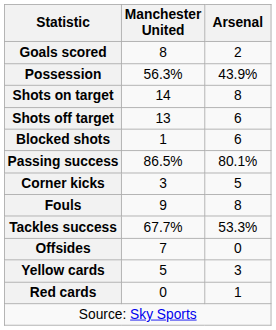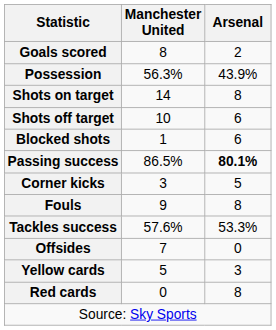Shots off target | Manchester United: 13 -> 10
Passing success | Arsenal: normal -> bold
Tackles success | Manchester United: 67.7% -> 57.6%
Red cards | Arsenal: 1 -> 8
